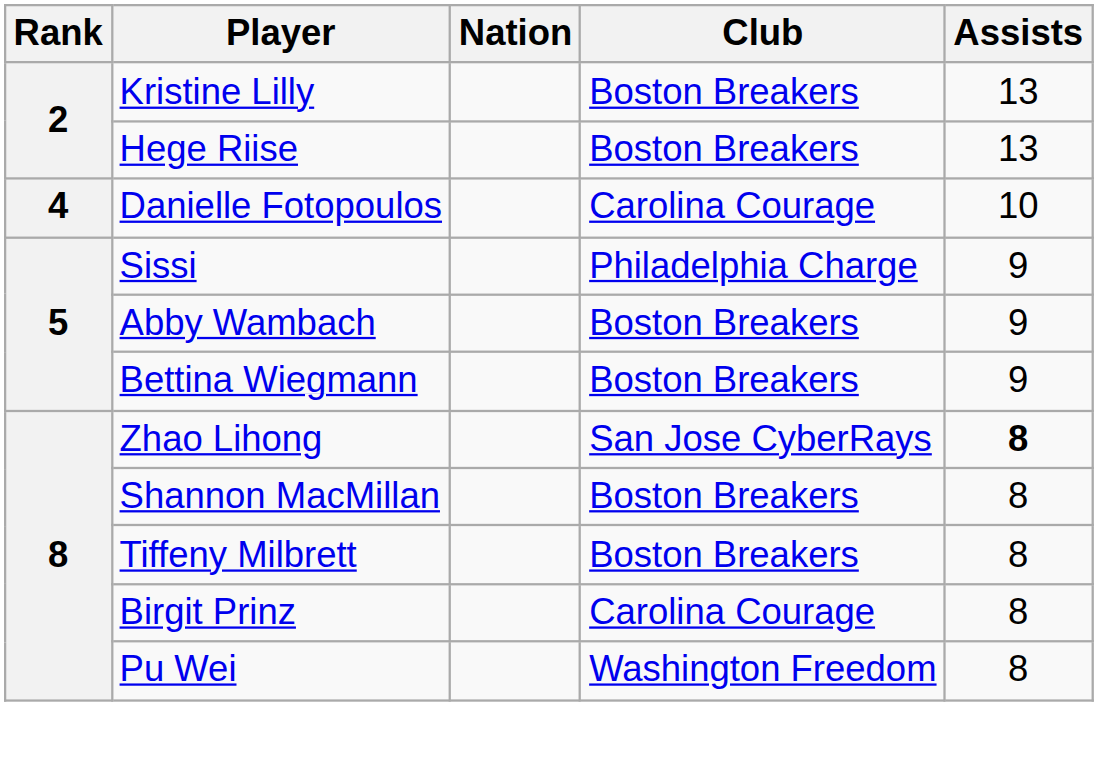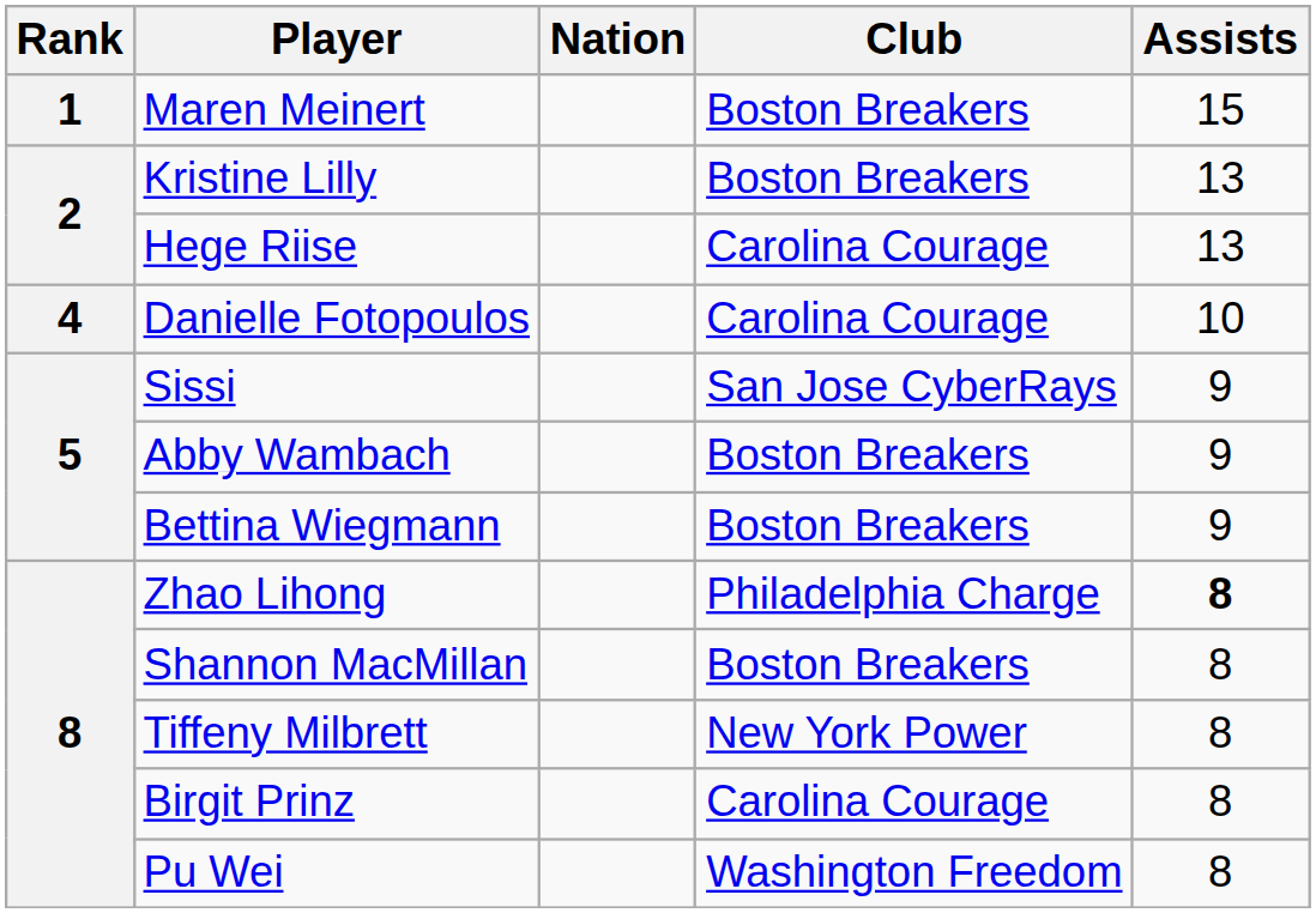+ row: 1 | Maren Meinert | Boston Breakers | 15
Hege Riise | Club: Boston Breakers -> Carolina Courage
Sissi | Club: Philadelphia Charge -> San Jose CyberRays
Zhao Lihong | Club: San Jose CyberRays -> Philadelphia Charge
Tiffeny Milbrett | Club: Boston Breakers -> New York Power
